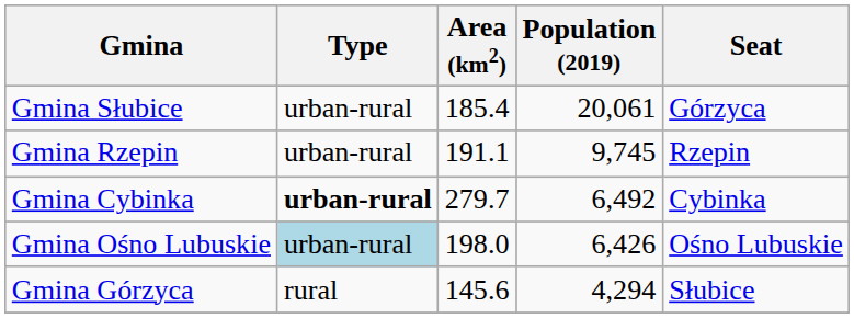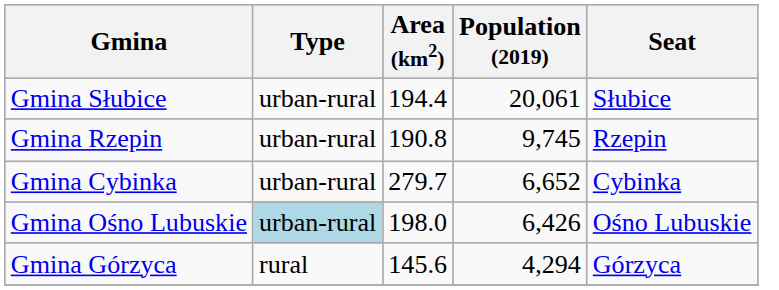Gmina Słubice | Area (km2): 185.4 -> 194.4
Gmina Słubice | Seat: Górzyca -> Słubice
Gmina Rzepin | Area (km2): 191.1 -> 190.8
Gmina Cybinka | Type: bold -> normal
Gmina Cybinka | Population (2019): 6,492 -> 6,652
Gmina Górzyca | Seat: Słubice -> Górzyca
